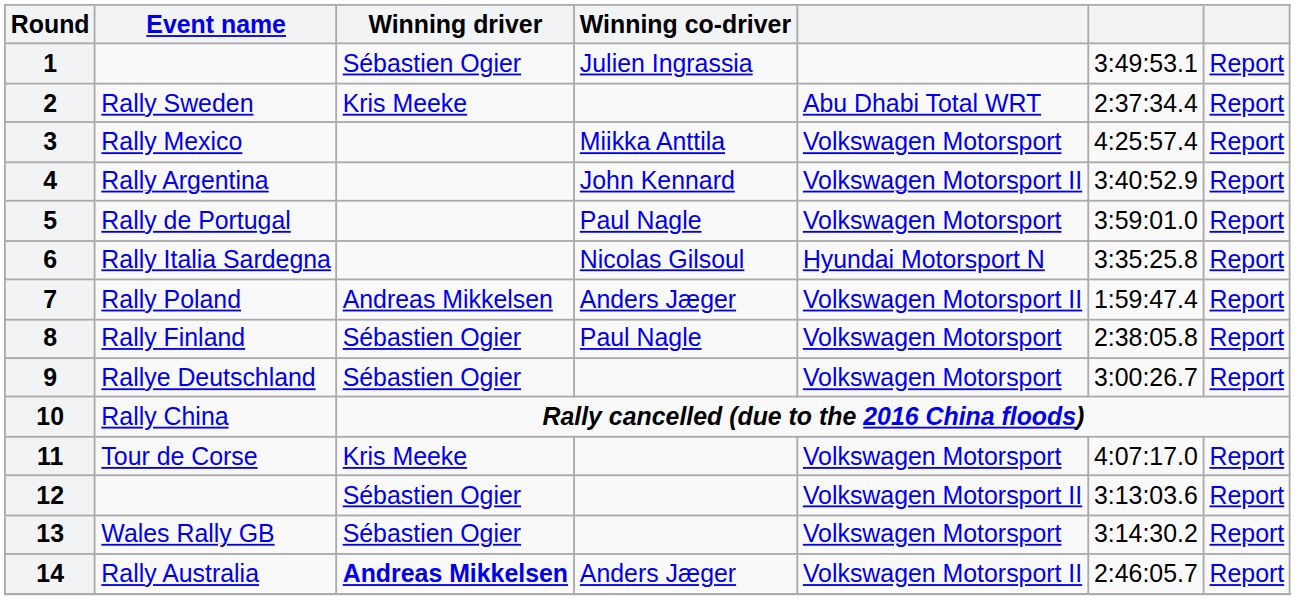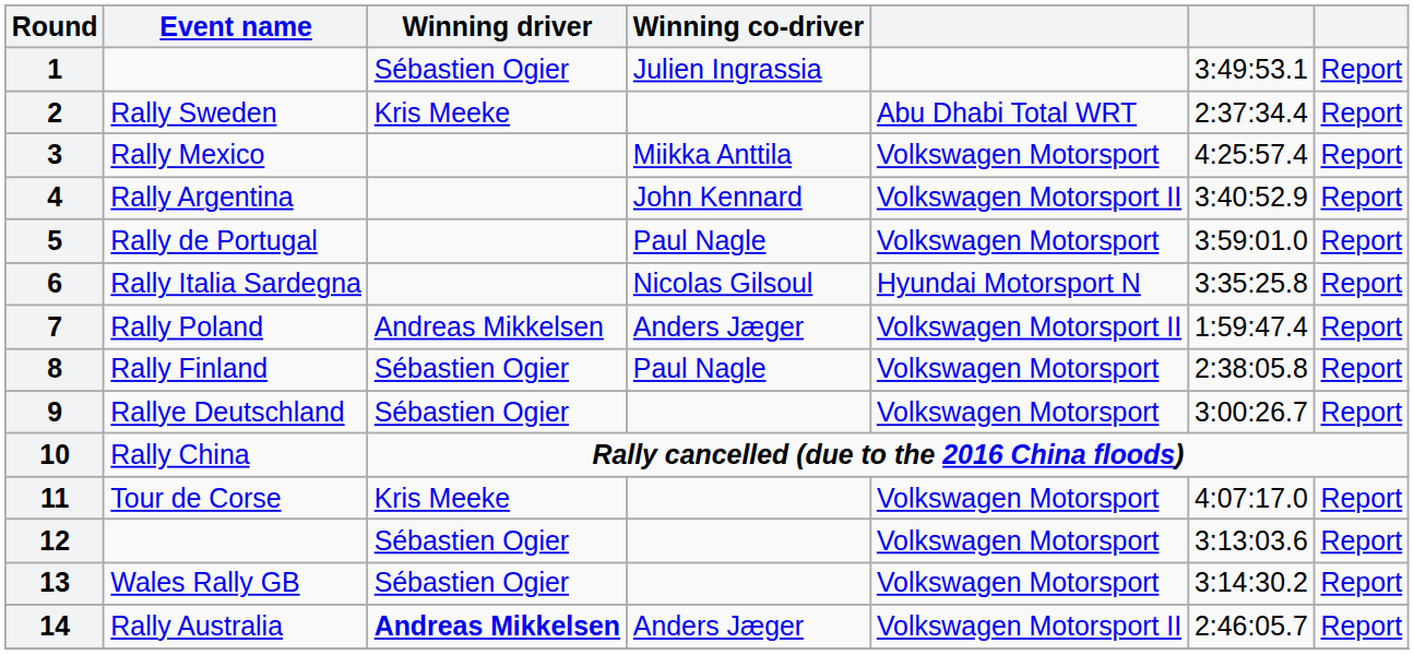12 | column 5: Volkswagen Motorsport II -> Volkswagen Motorsport
